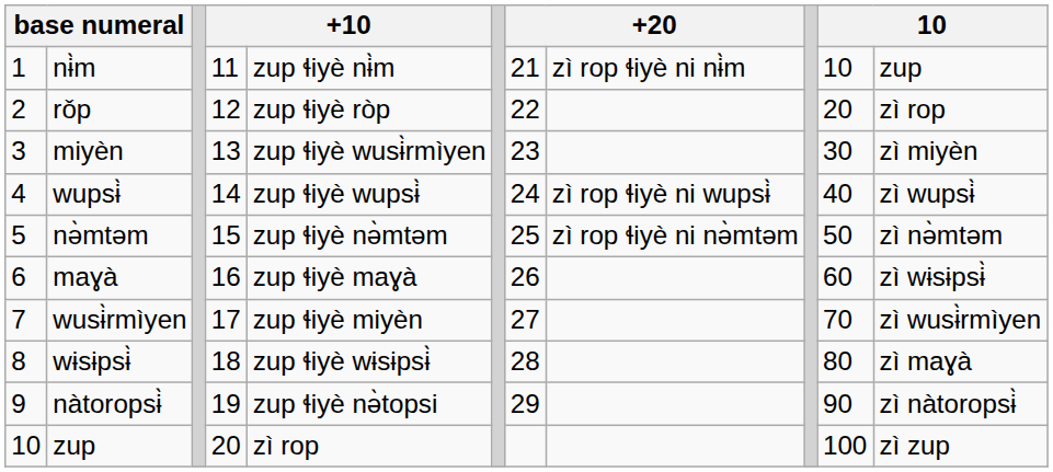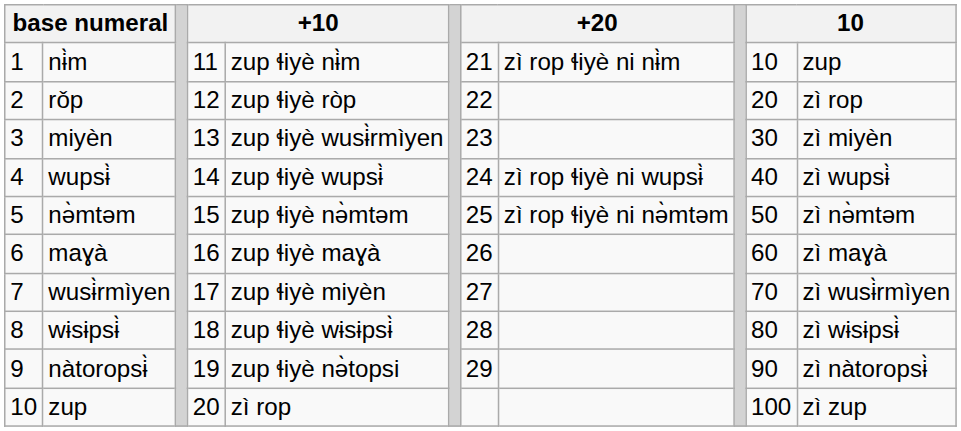maɣà | column 11: zì wɨsɨpsɨ̀ -> zì maɣà
wɨsɨpsɨ̀ | column 11: zì maɣà -> zì wɨsɨpsɨ̀
